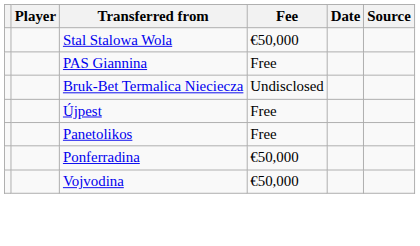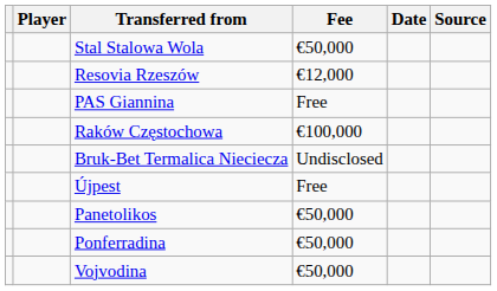+ row: Resovia Rzeszów | €12,000
+ row: Raków Częstochowa | €100,000
Panetolikos | Fee: Free -> €50,000
